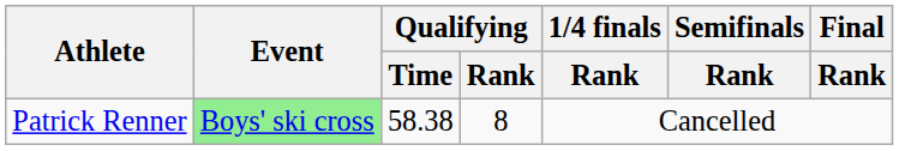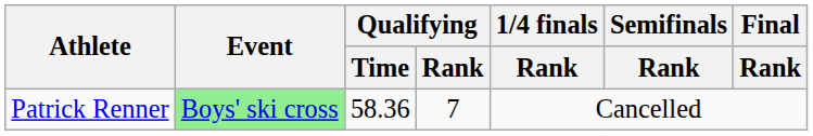Patrick Renner | Qualifying / Time: 58.38 -> 58.36
Patrick Renner | Qualifying / Rank: 8 -> 7
